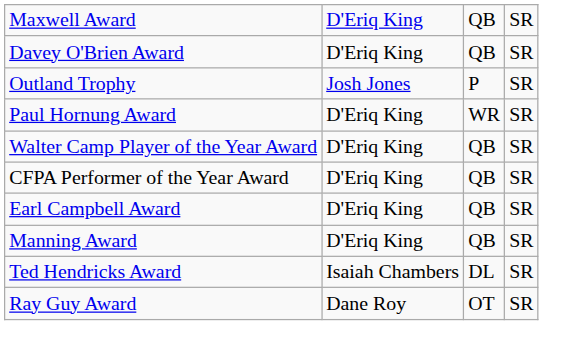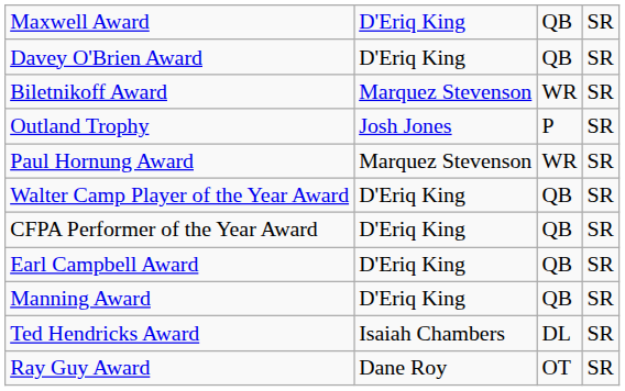+ row: Biletnikoff Award | Marquez Stevenson | WR | SR
Paul Hornung Award | column 2: D'Eriq King -> Marquez Stevenson
